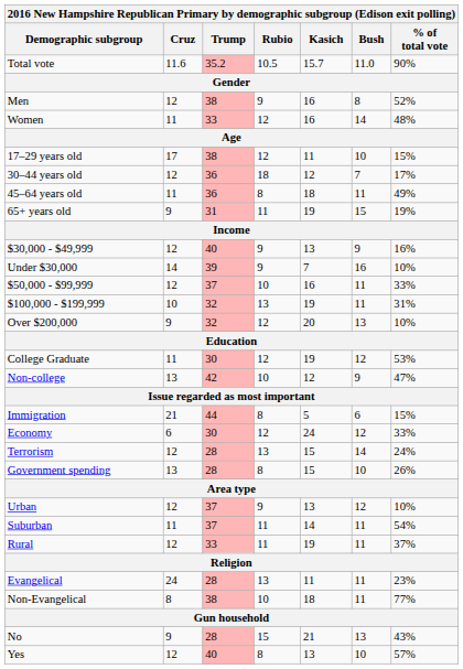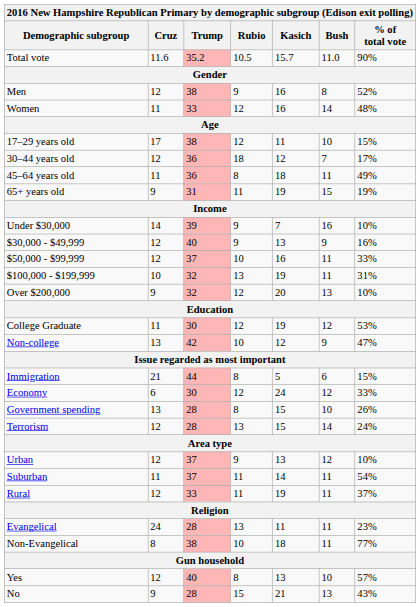rows swapped: Under $30,000 <-> $30,000 - $49,999
rows swapped: Terrorism <-> Government spending
rows swapped: Yes <-> No
